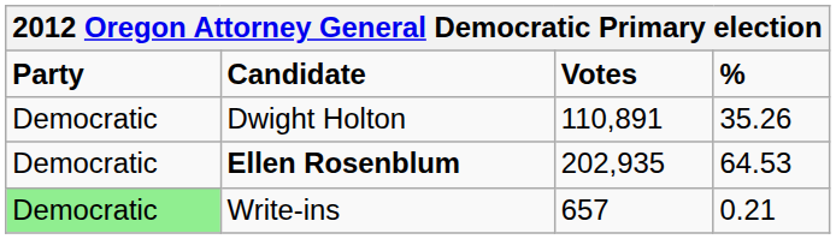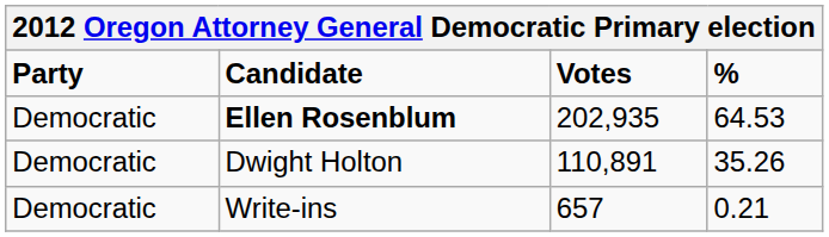rows swapped: Ellen Rosenblum <-> Dwight Holton
Write-ins | Party: lightgreen background -> no background
